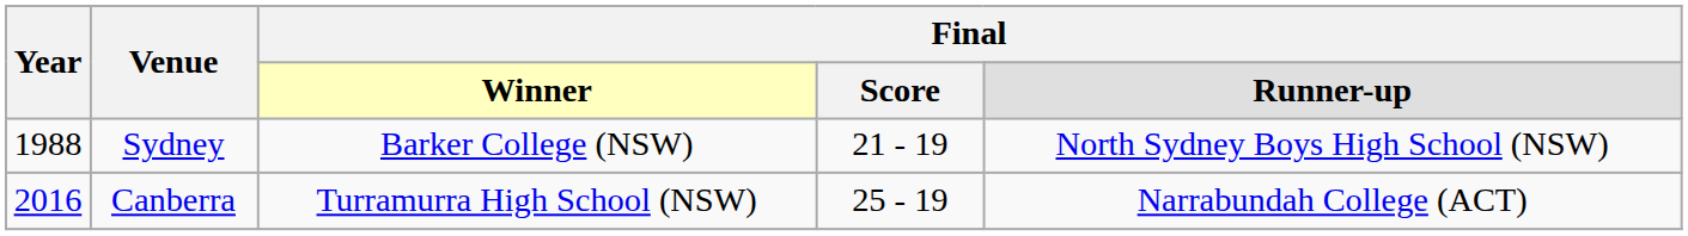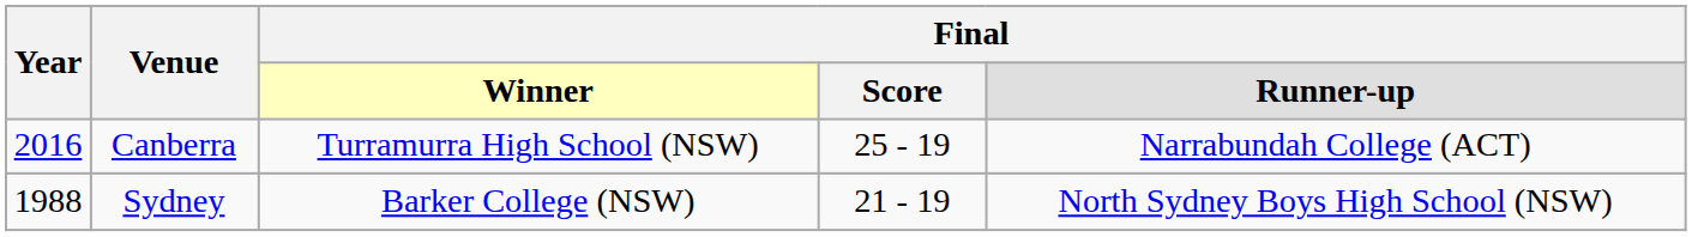rows swapped: Sydney <-> Canberra
